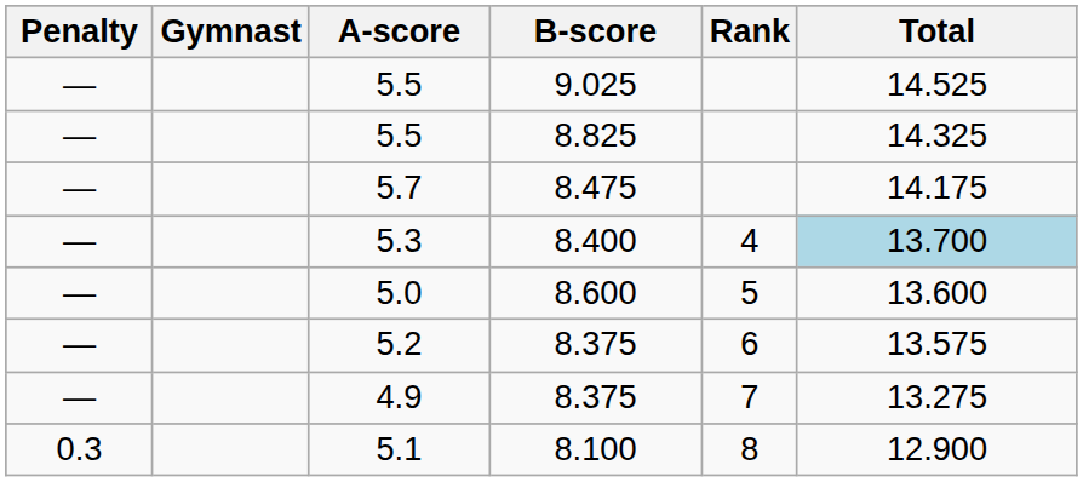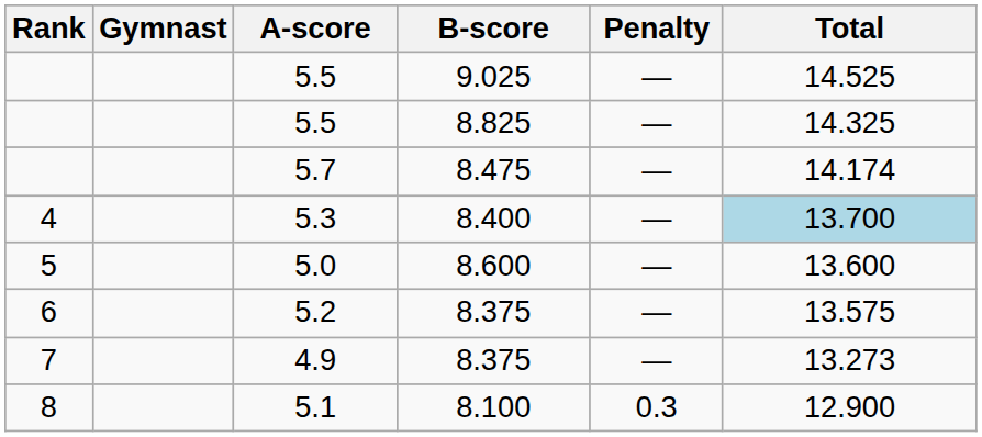columns swapped: Rank <-> Penalty
5.7 | Total: 14.175 -> 14.174
4.9 | Total: 13.275 -> 13.273
